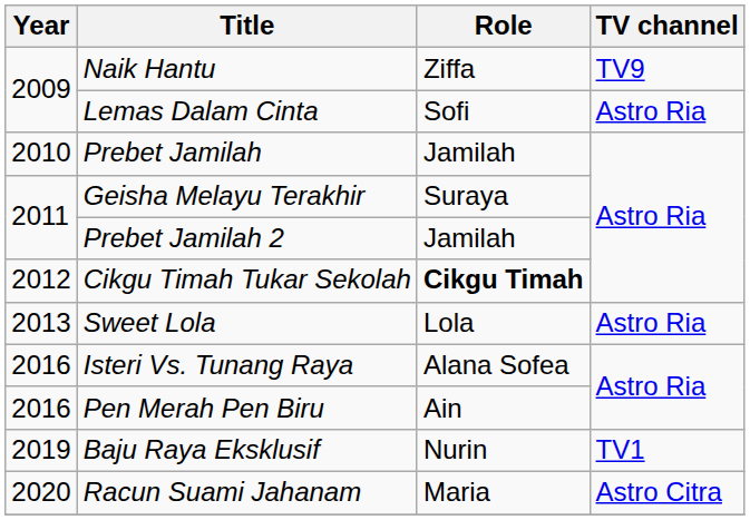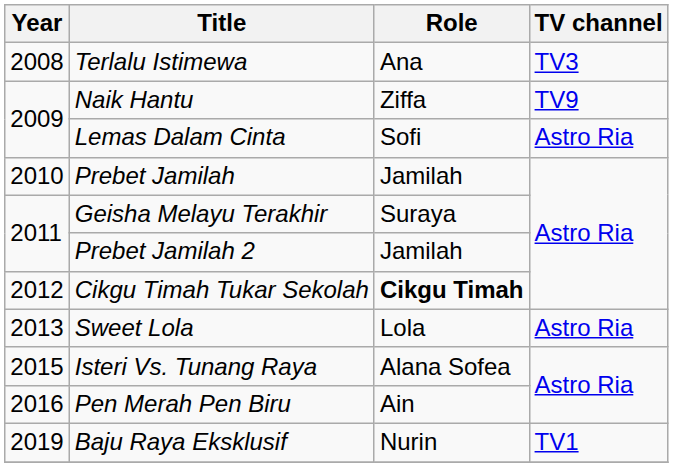+ row: 2008 | Terlalu Istimewa | Ana | TV3
Isteri Vs. Tunang Raya | Year: 2016 -> 2015
- row: 2020 | Racun Suami Jahanam | Maria | Astro Citra
